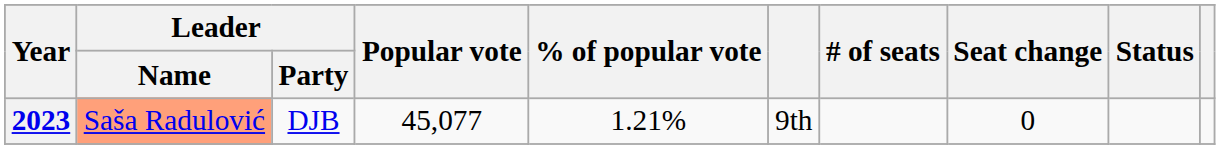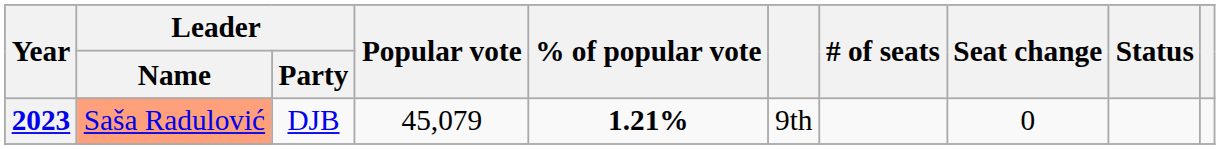2023 | Popular vote: 45,077 -> 45,079
2023 | % of popular vote: normal -> bold
